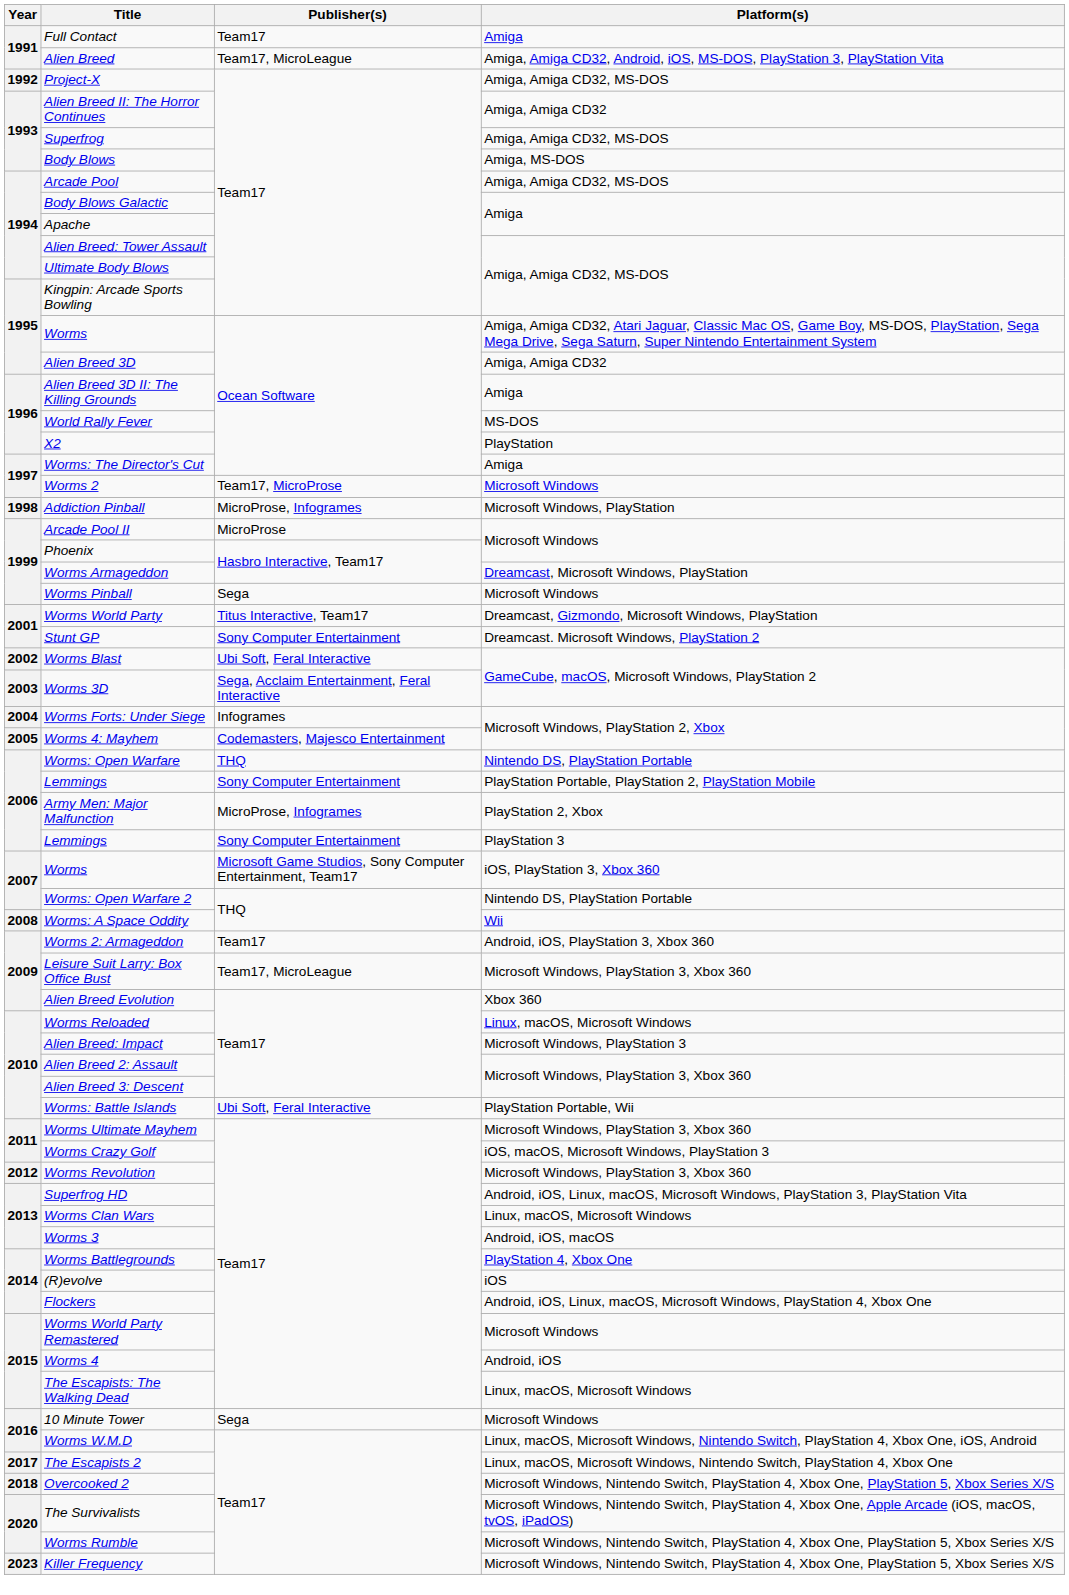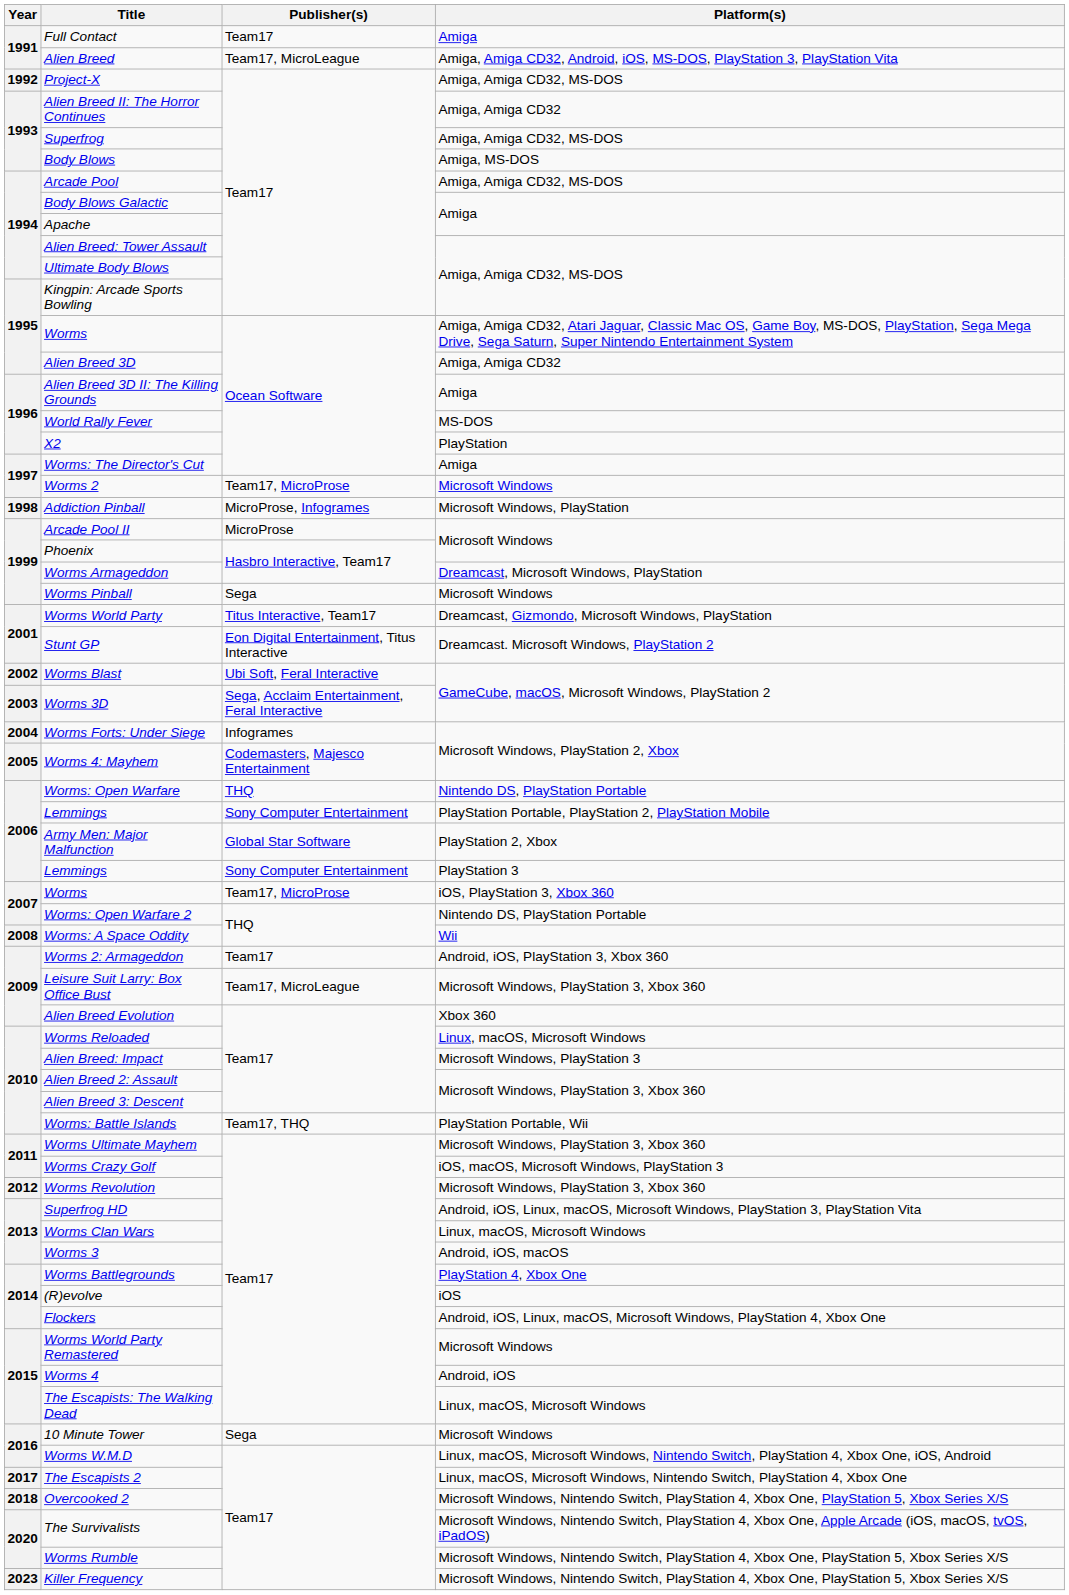Stunt GP | Publisher(s): Sony Computer Entertainment -> Eon Digital Entertainment, Titus Interactive
Army Men: Major Malfunction | Publisher(s): MicroProse, Infogrames -> Global Star Software
Worms / iOS, PlayStation 3, Xbox 360 | Publisher(s): Microsoft Game Studios, Sony Computer Entertainment, Team17 -> Team17, MicroProse
Worms: Battle Islands | Publisher(s): Ubi Soft, Feral Interactive -> Team17, THQ
